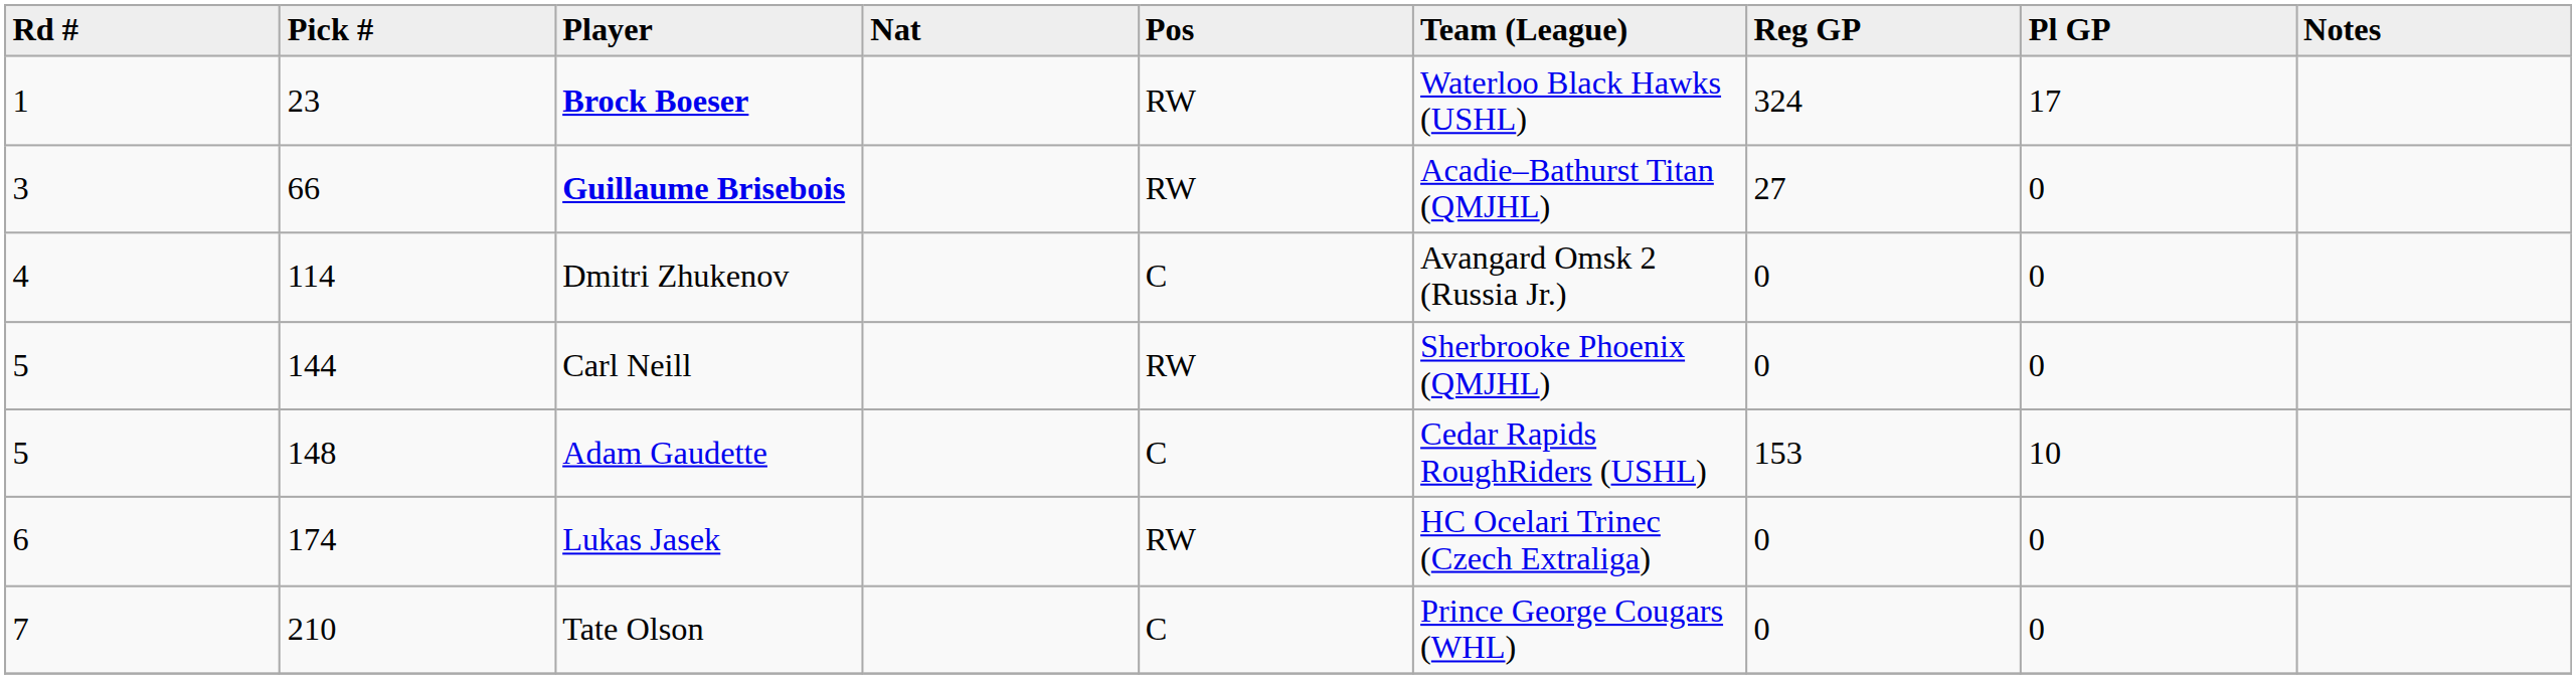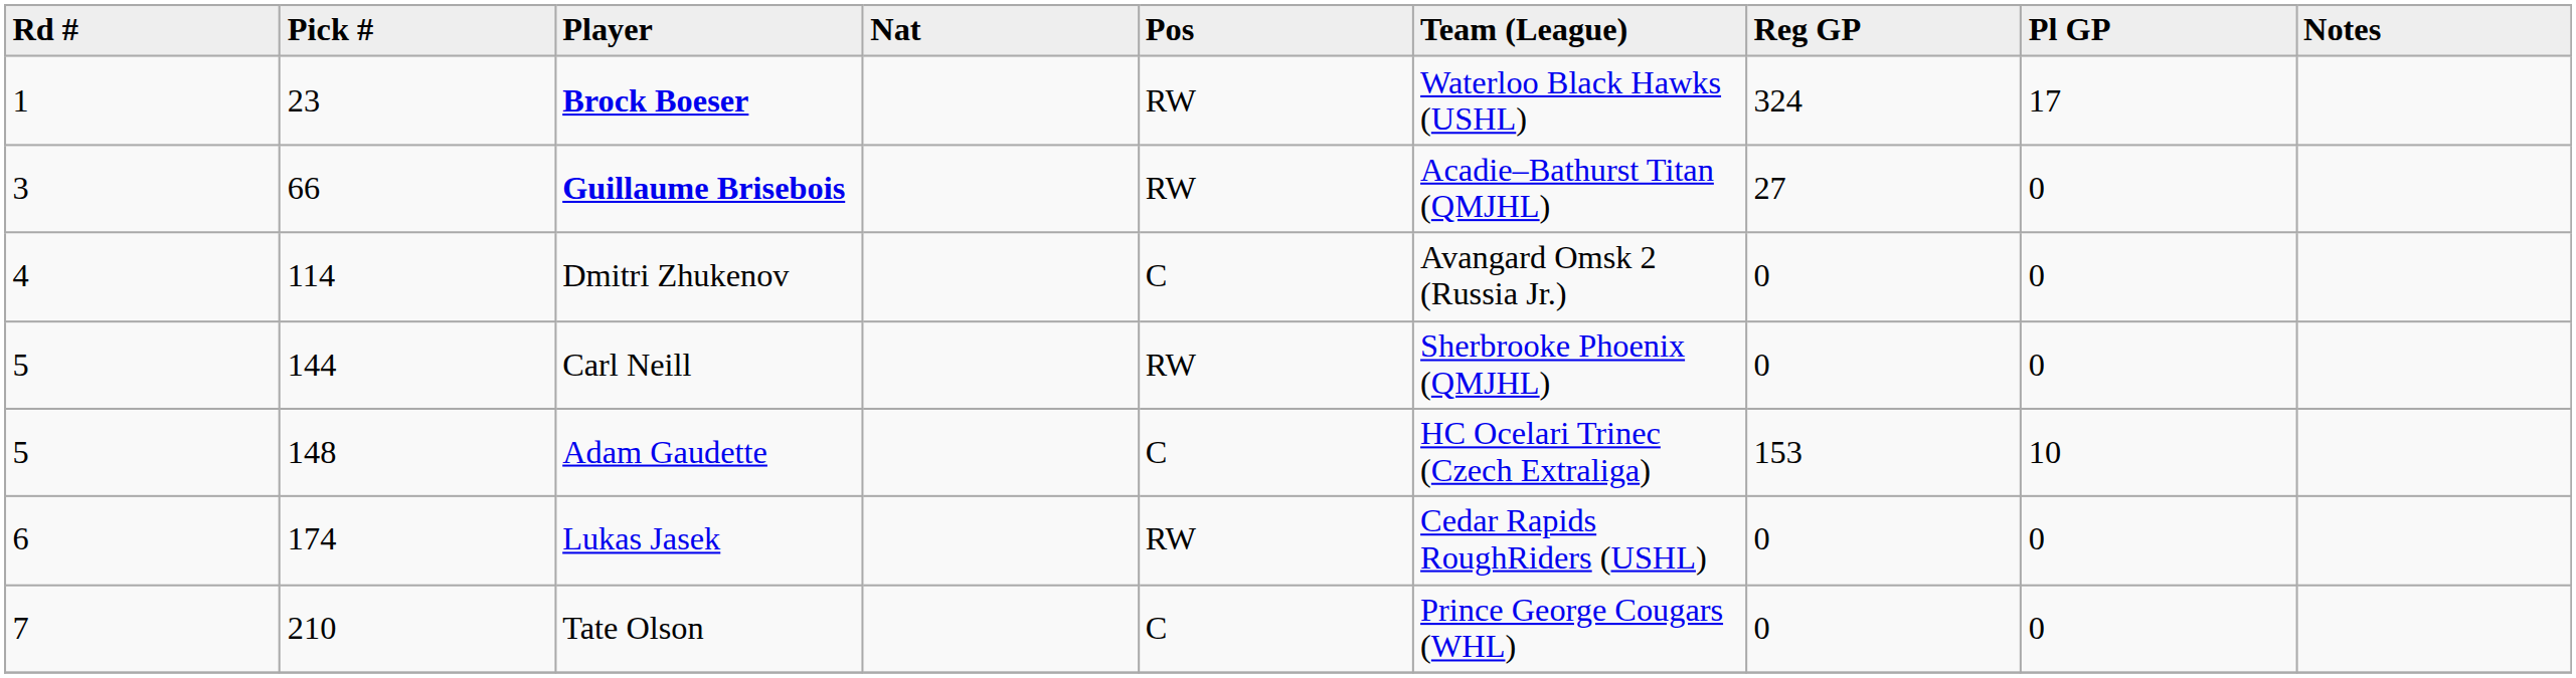Adam Gaudette | Team (League): Cedar Rapids RoughRiders (USHL) -> HC Ocelari Trinec (Czech Extraliga)
Lukas Jasek | Team (League): HC Ocelari Trinec (Czech Extraliga) -> Cedar Rapids RoughRiders (USHL)
